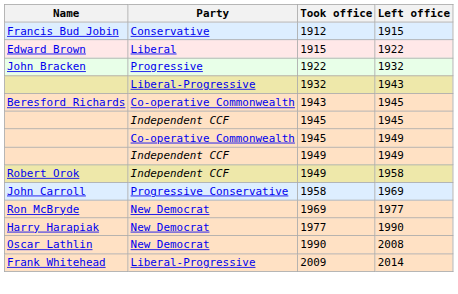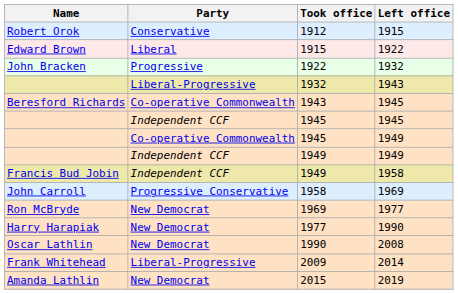1912 | Name: Francis Bud Jobin -> Robert Orok
1949 / 1958 | Name: Robert Orok -> Francis Bud Jobin
+ row: Amanda Lathlin | New Democrat | 2015 | 2019
